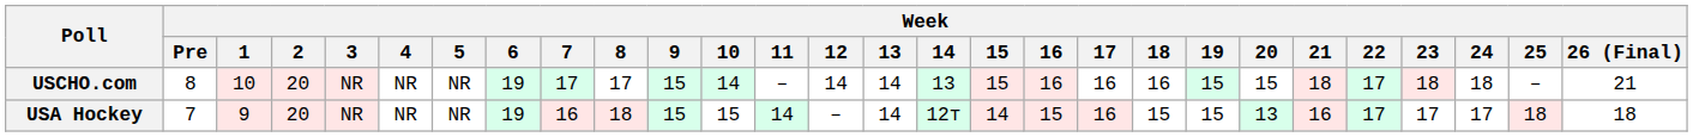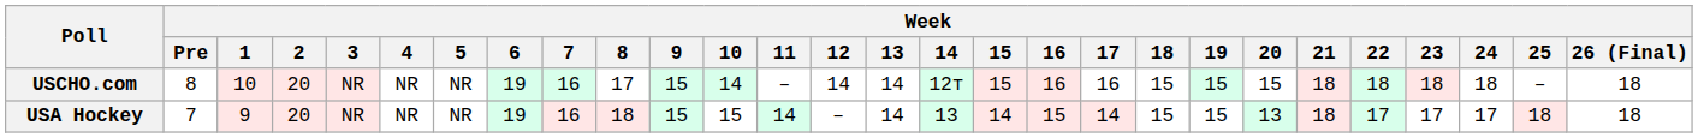USCHO.com | Week / 7: 17 -> 16
USCHO.com | Week / 14: 13 -> 12т
USCHO.com | Week / 18: 16 -> 15
USCHO.com | Week / 22: 17 -> 18
USCHO.com | Week / 26 (Final): 21 -> 18
USA Hockey | Week / 14: 12т -> 13
USA Hockey | Week / 17: 16 -> 14
USA Hockey | Week / 21: 16 -> 18
